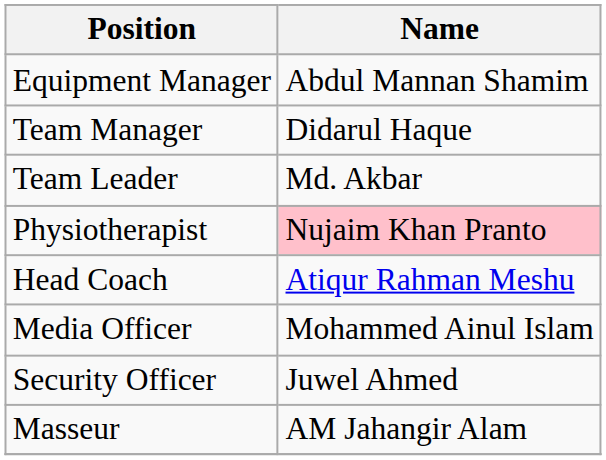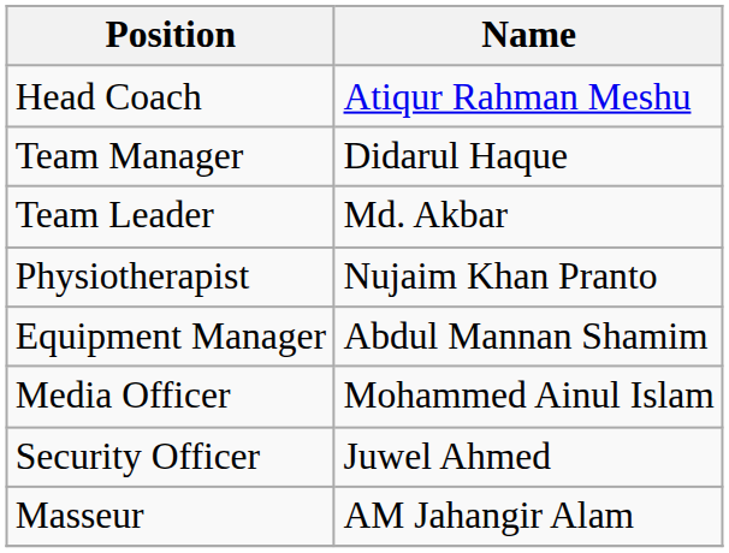rows swapped: Head Coach <-> Equipment Manager
Physiotherapist | Name: pink background -> no background
